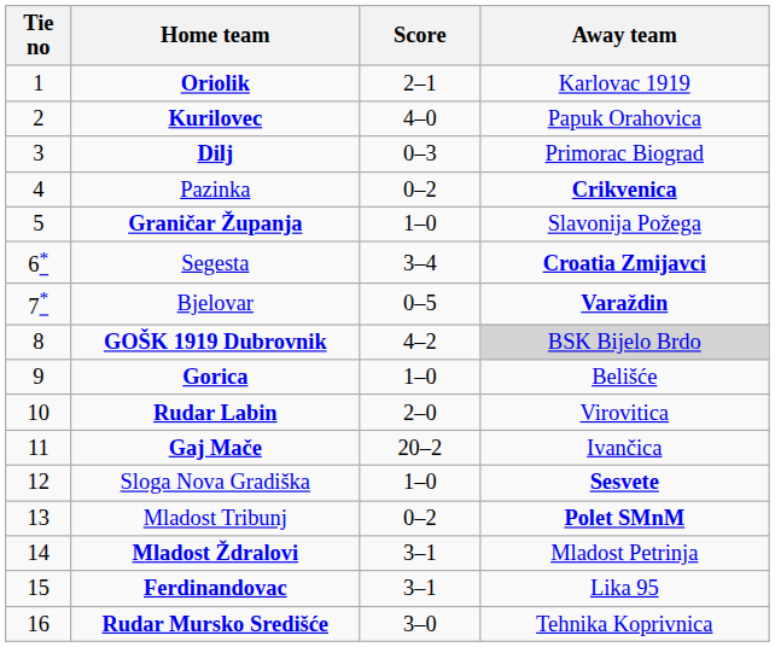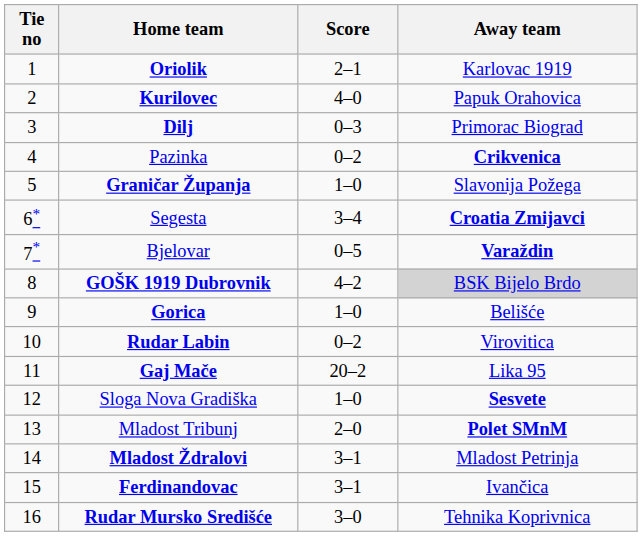Rudar Labin | Score: 2–0 -> 0–2
Gaj Mače | Away team: Ivančica -> Lika 95
Mladost Tribunj | Score: 0–2 -> 2–0
Ferdinandovac | Away team: Lika 95 -> Ivančica
